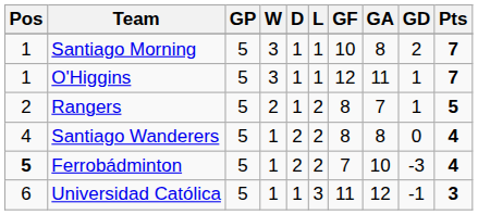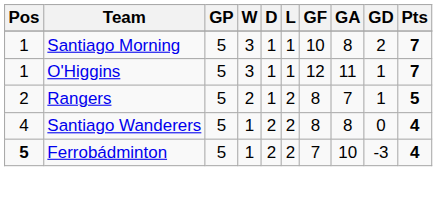- row: 6 | Universidad Católica | 5 | 1 | 1 | 3 | 11 | 12 | -1 | 3
